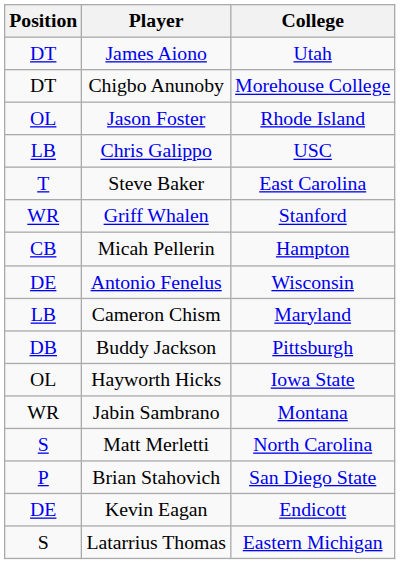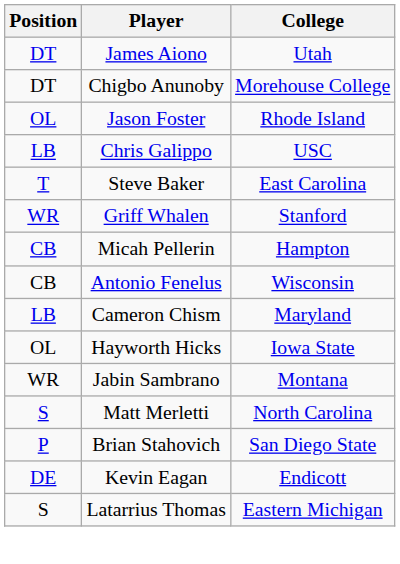Antonio Fenelus | Position: DE -> CB
- row: DB | Buddy Jackson | Pittsburgh
